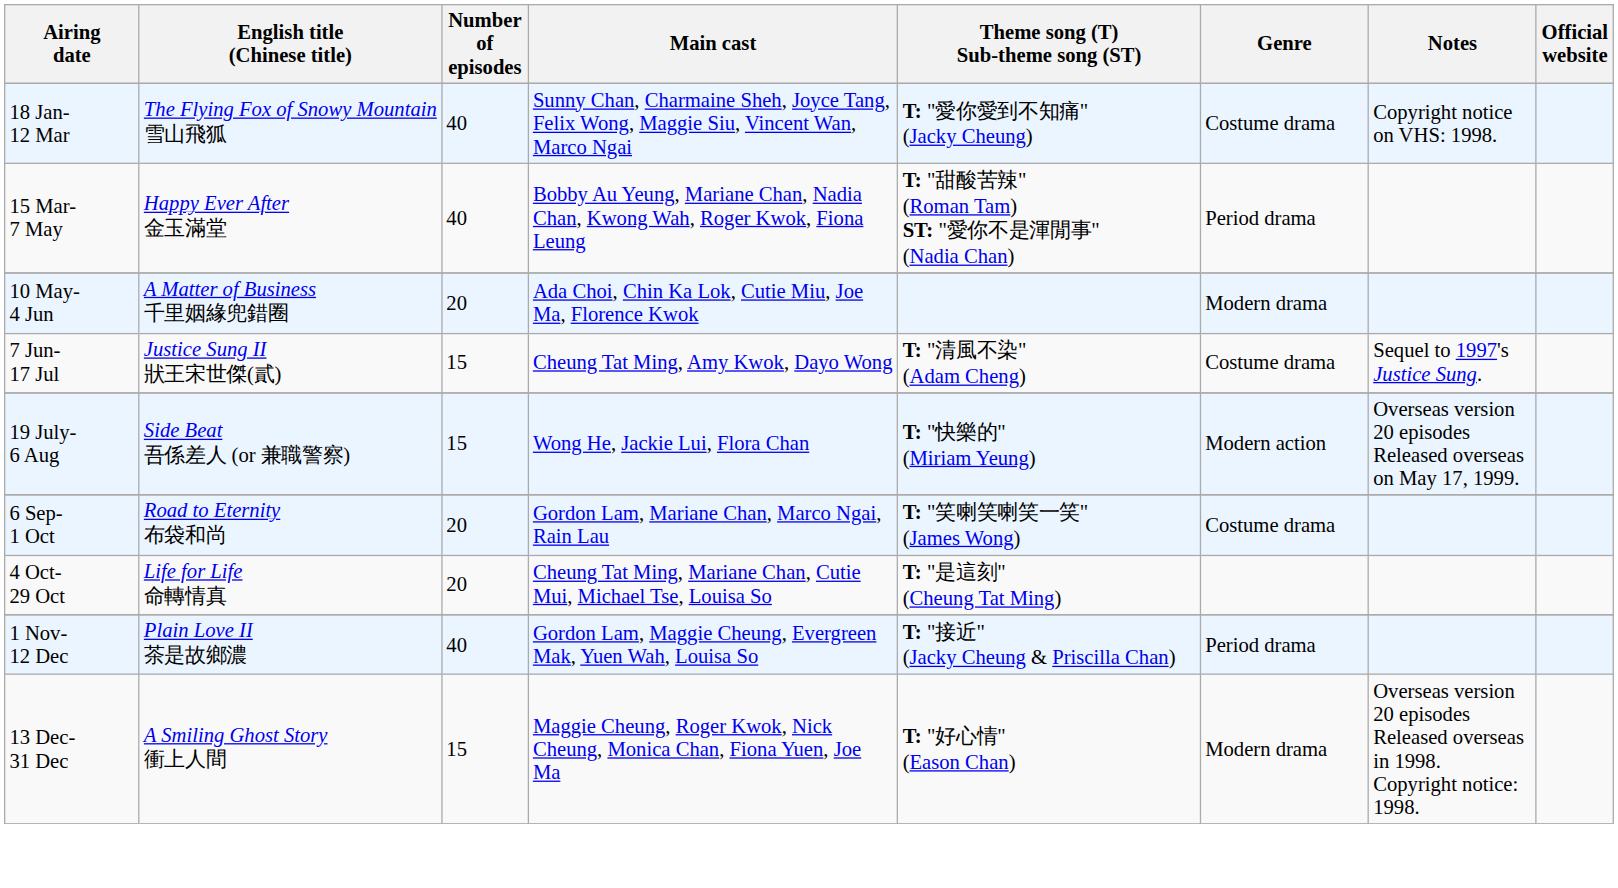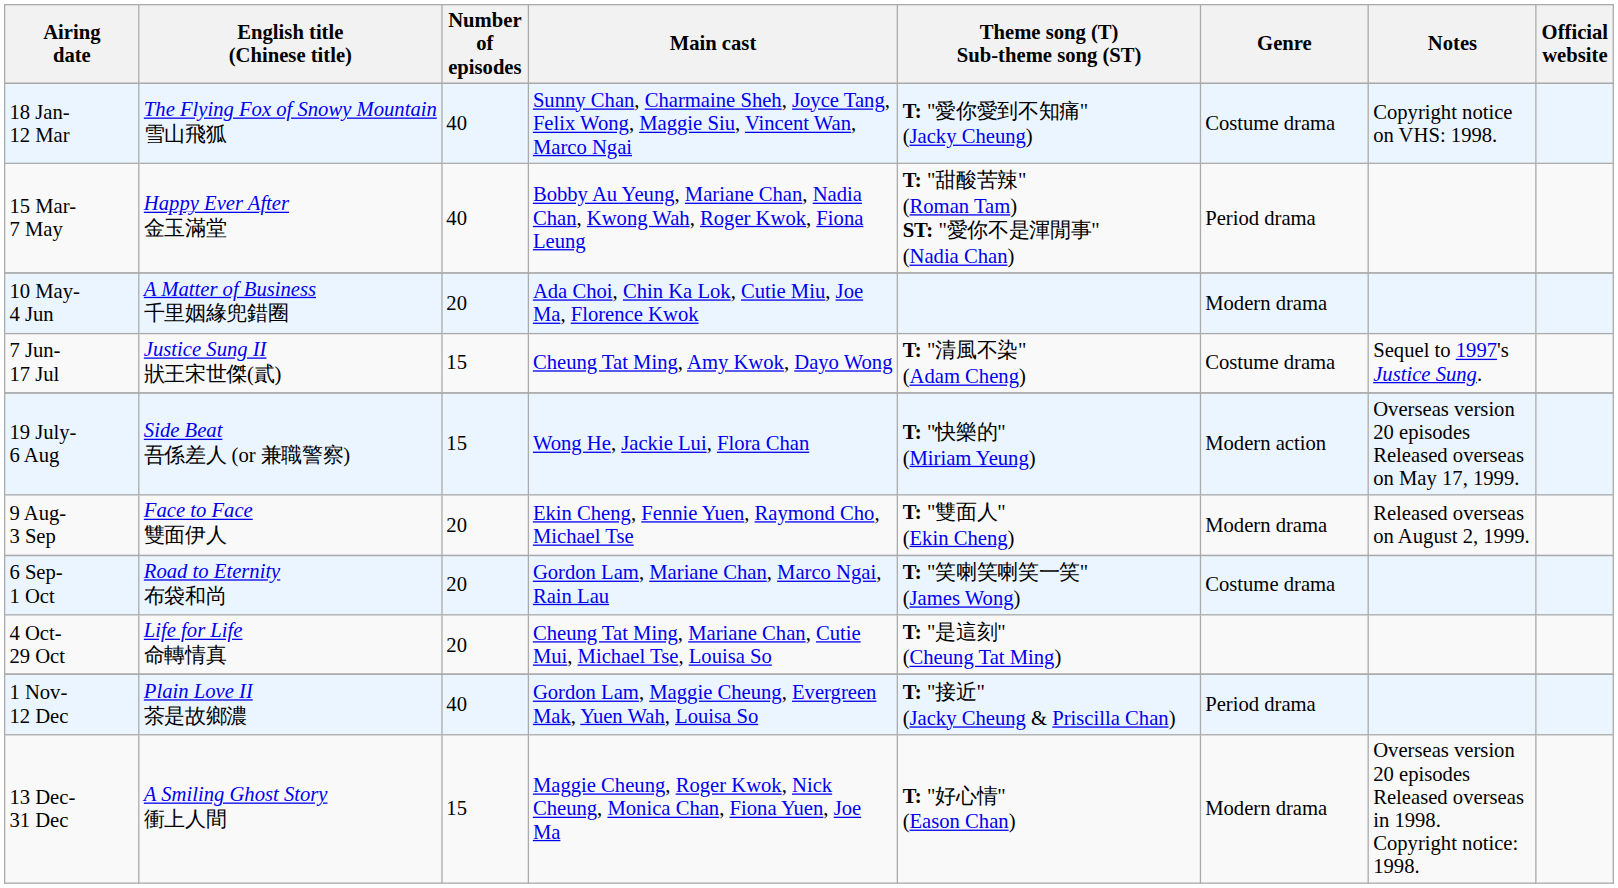+ row: 9 Aug- 3 Sep | Face to Face 雙面伊人 | 20 | Ekin Cheng, Fennie Yuen, Raymond Cho, Michael Tse | T: "雙面人" (Ekin Cheng) | Modern drama | Released overseas on August 2, 1999.
